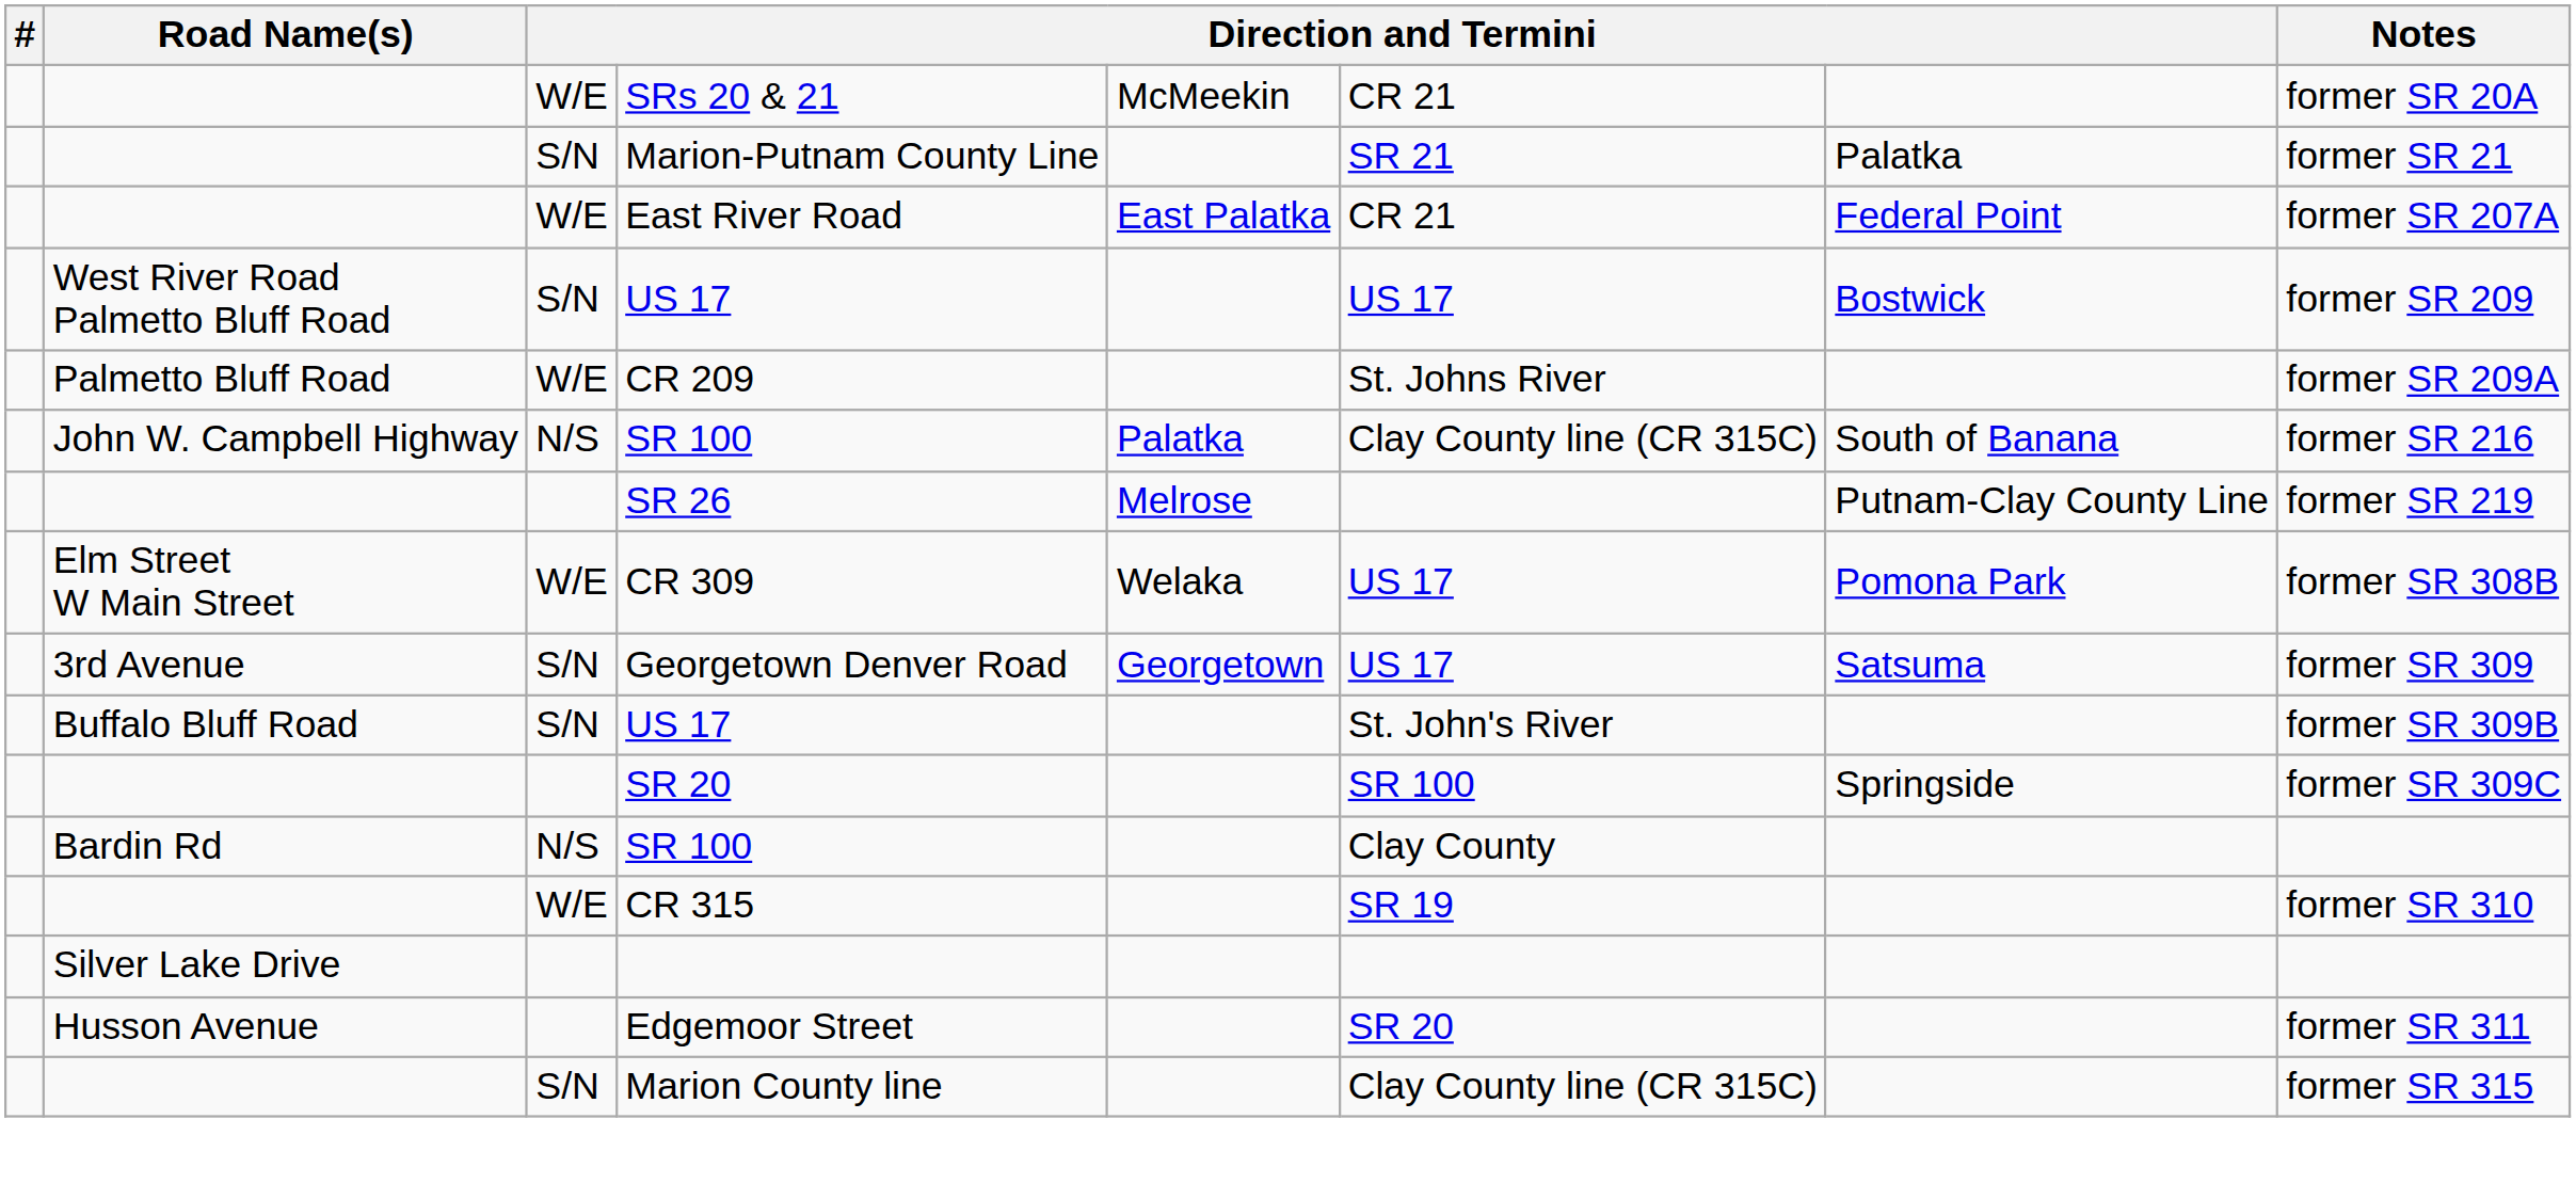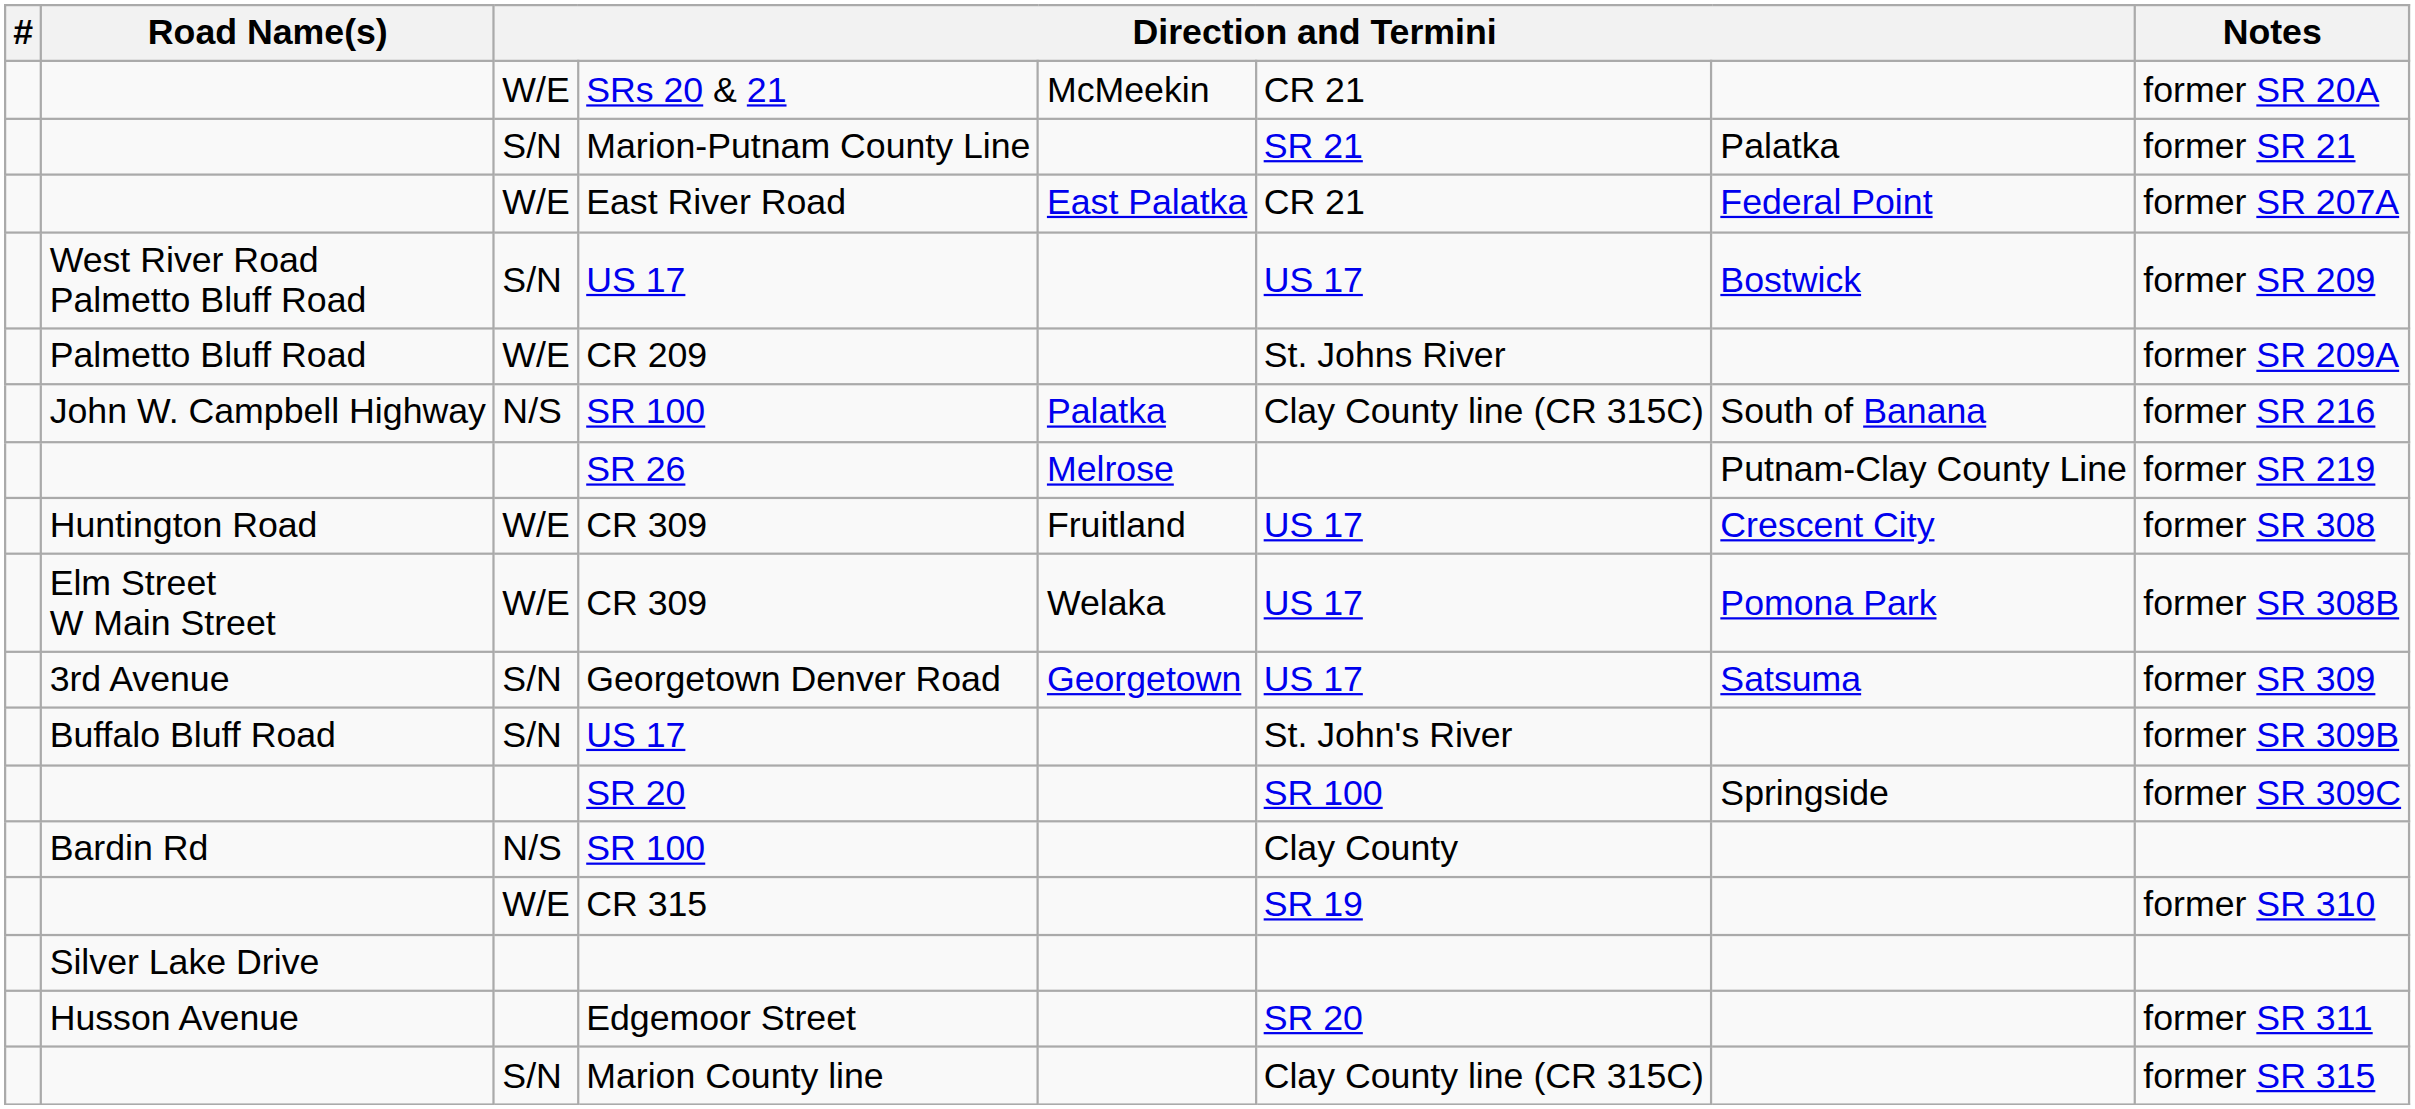+ row: Huntington Road | W/E | CR 309 | Fruitland | US 17 | Crescent City | former SR 308
